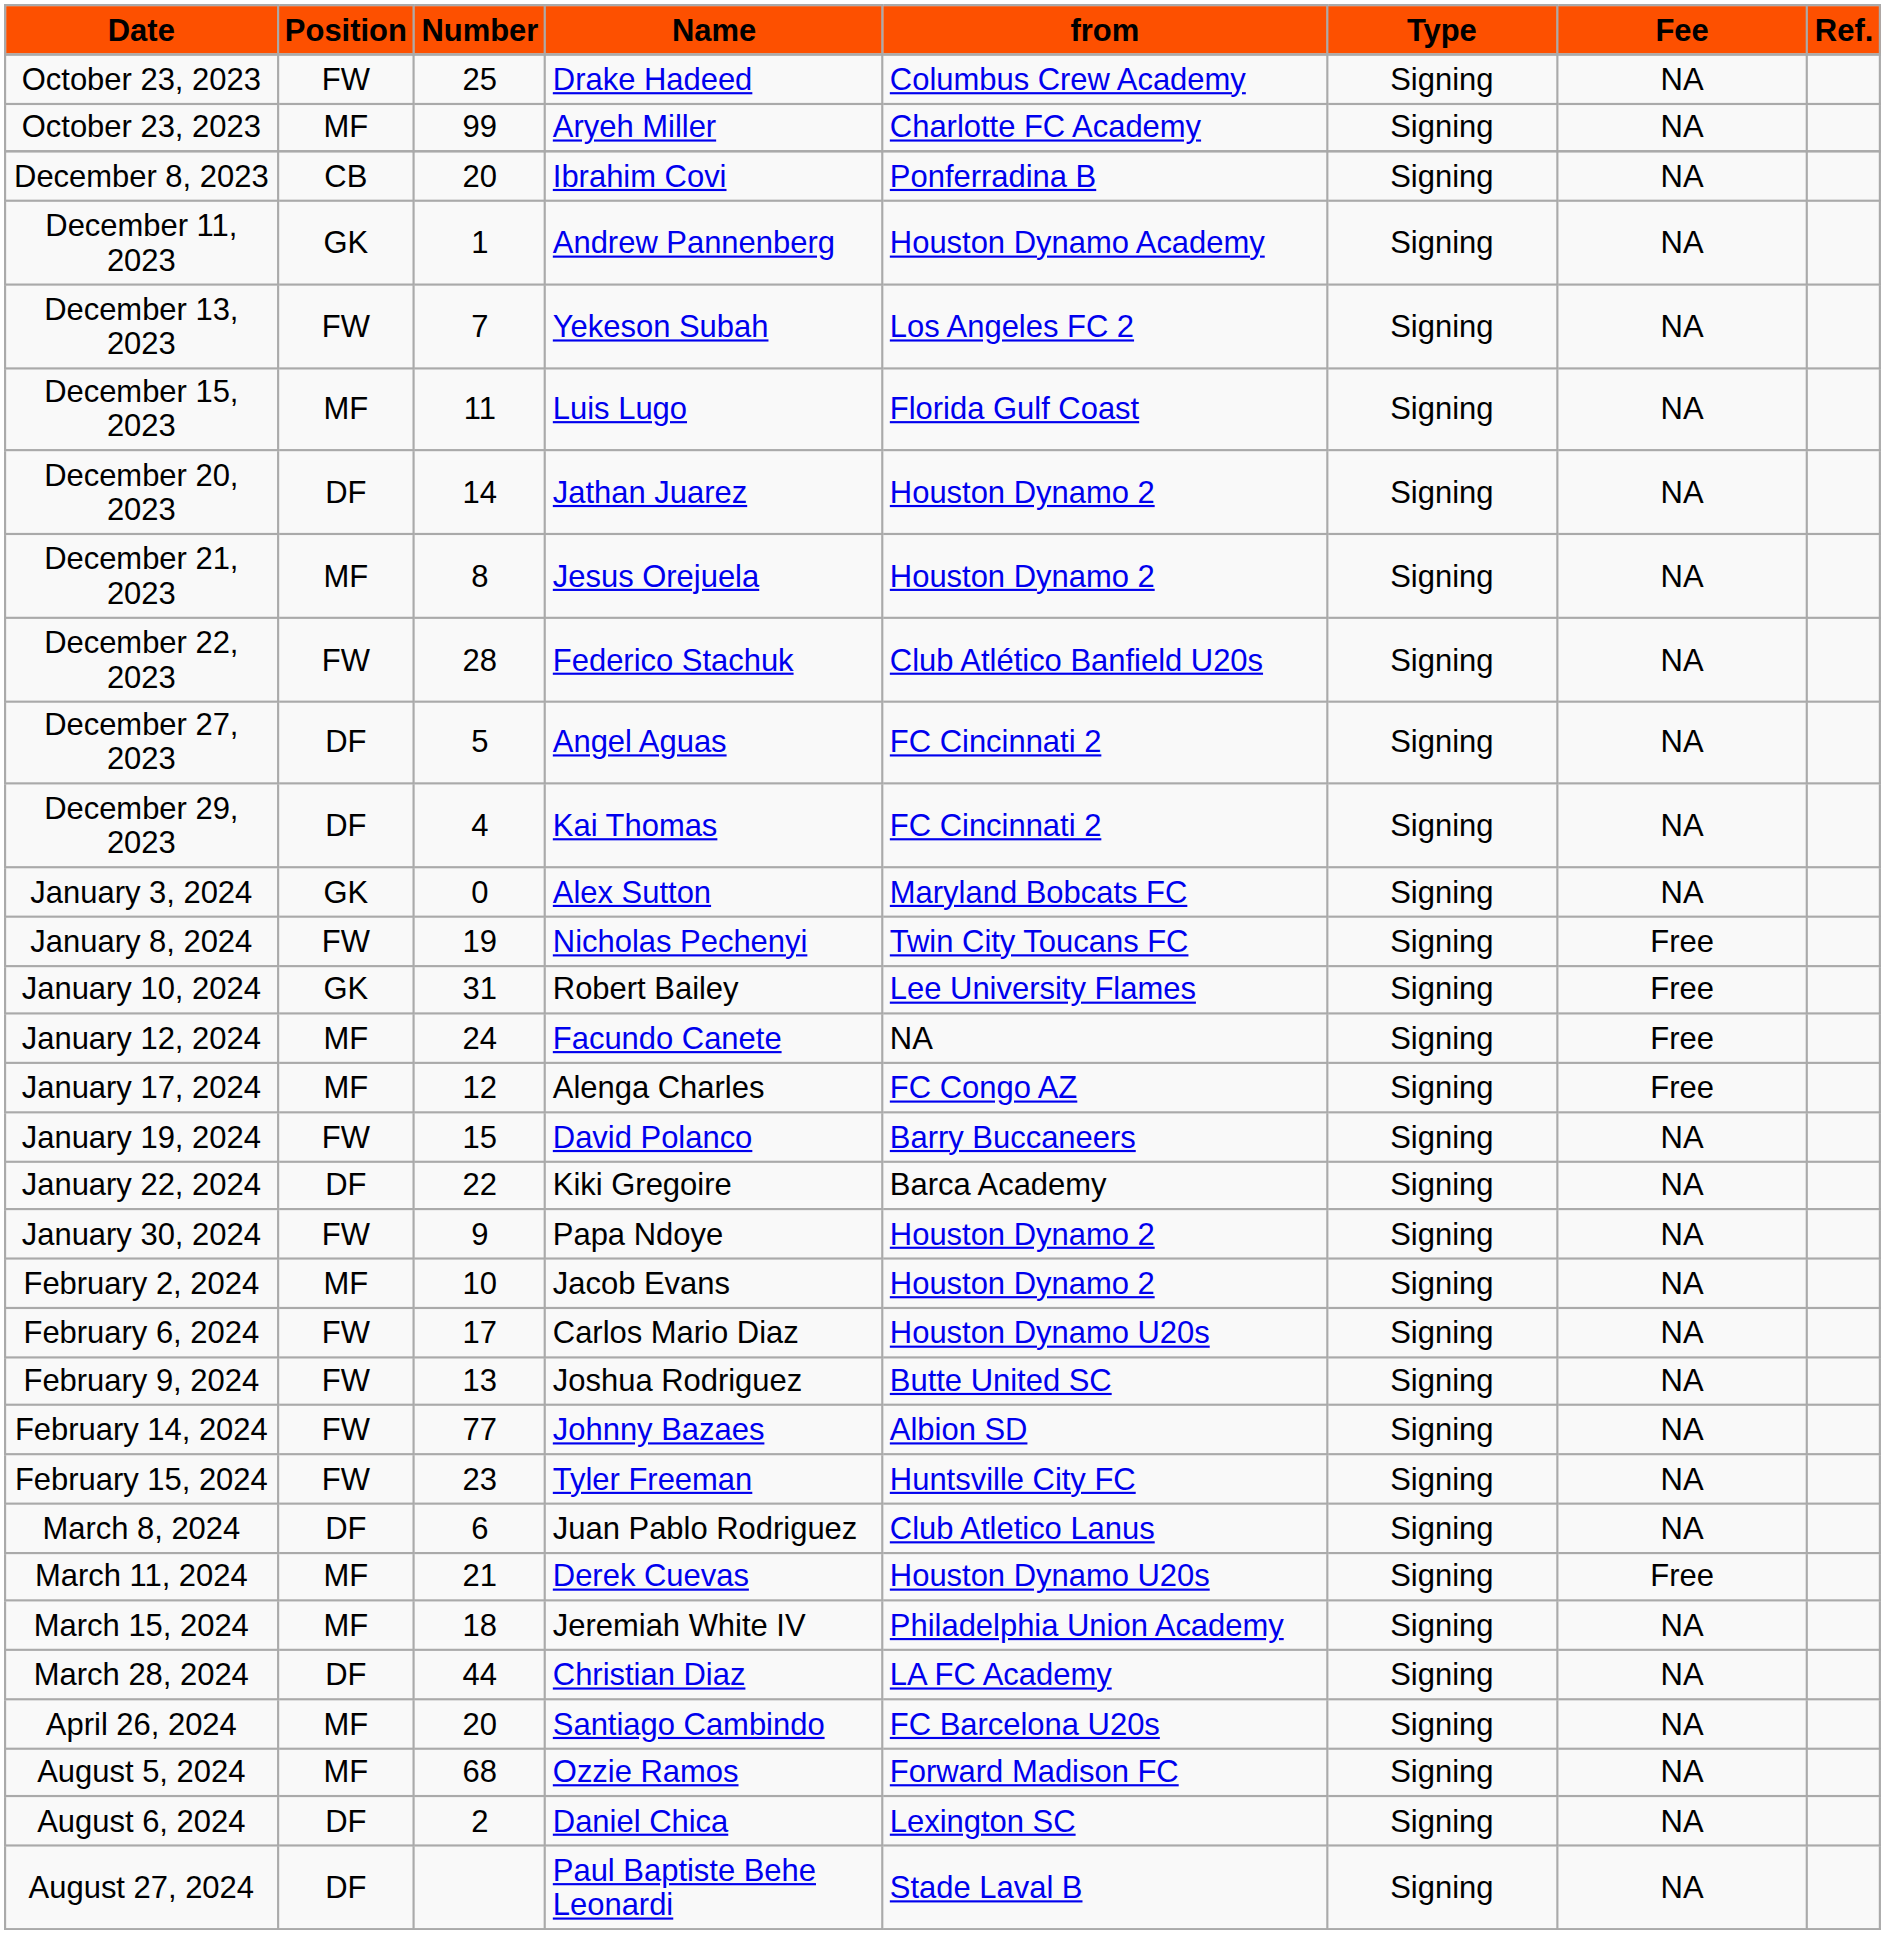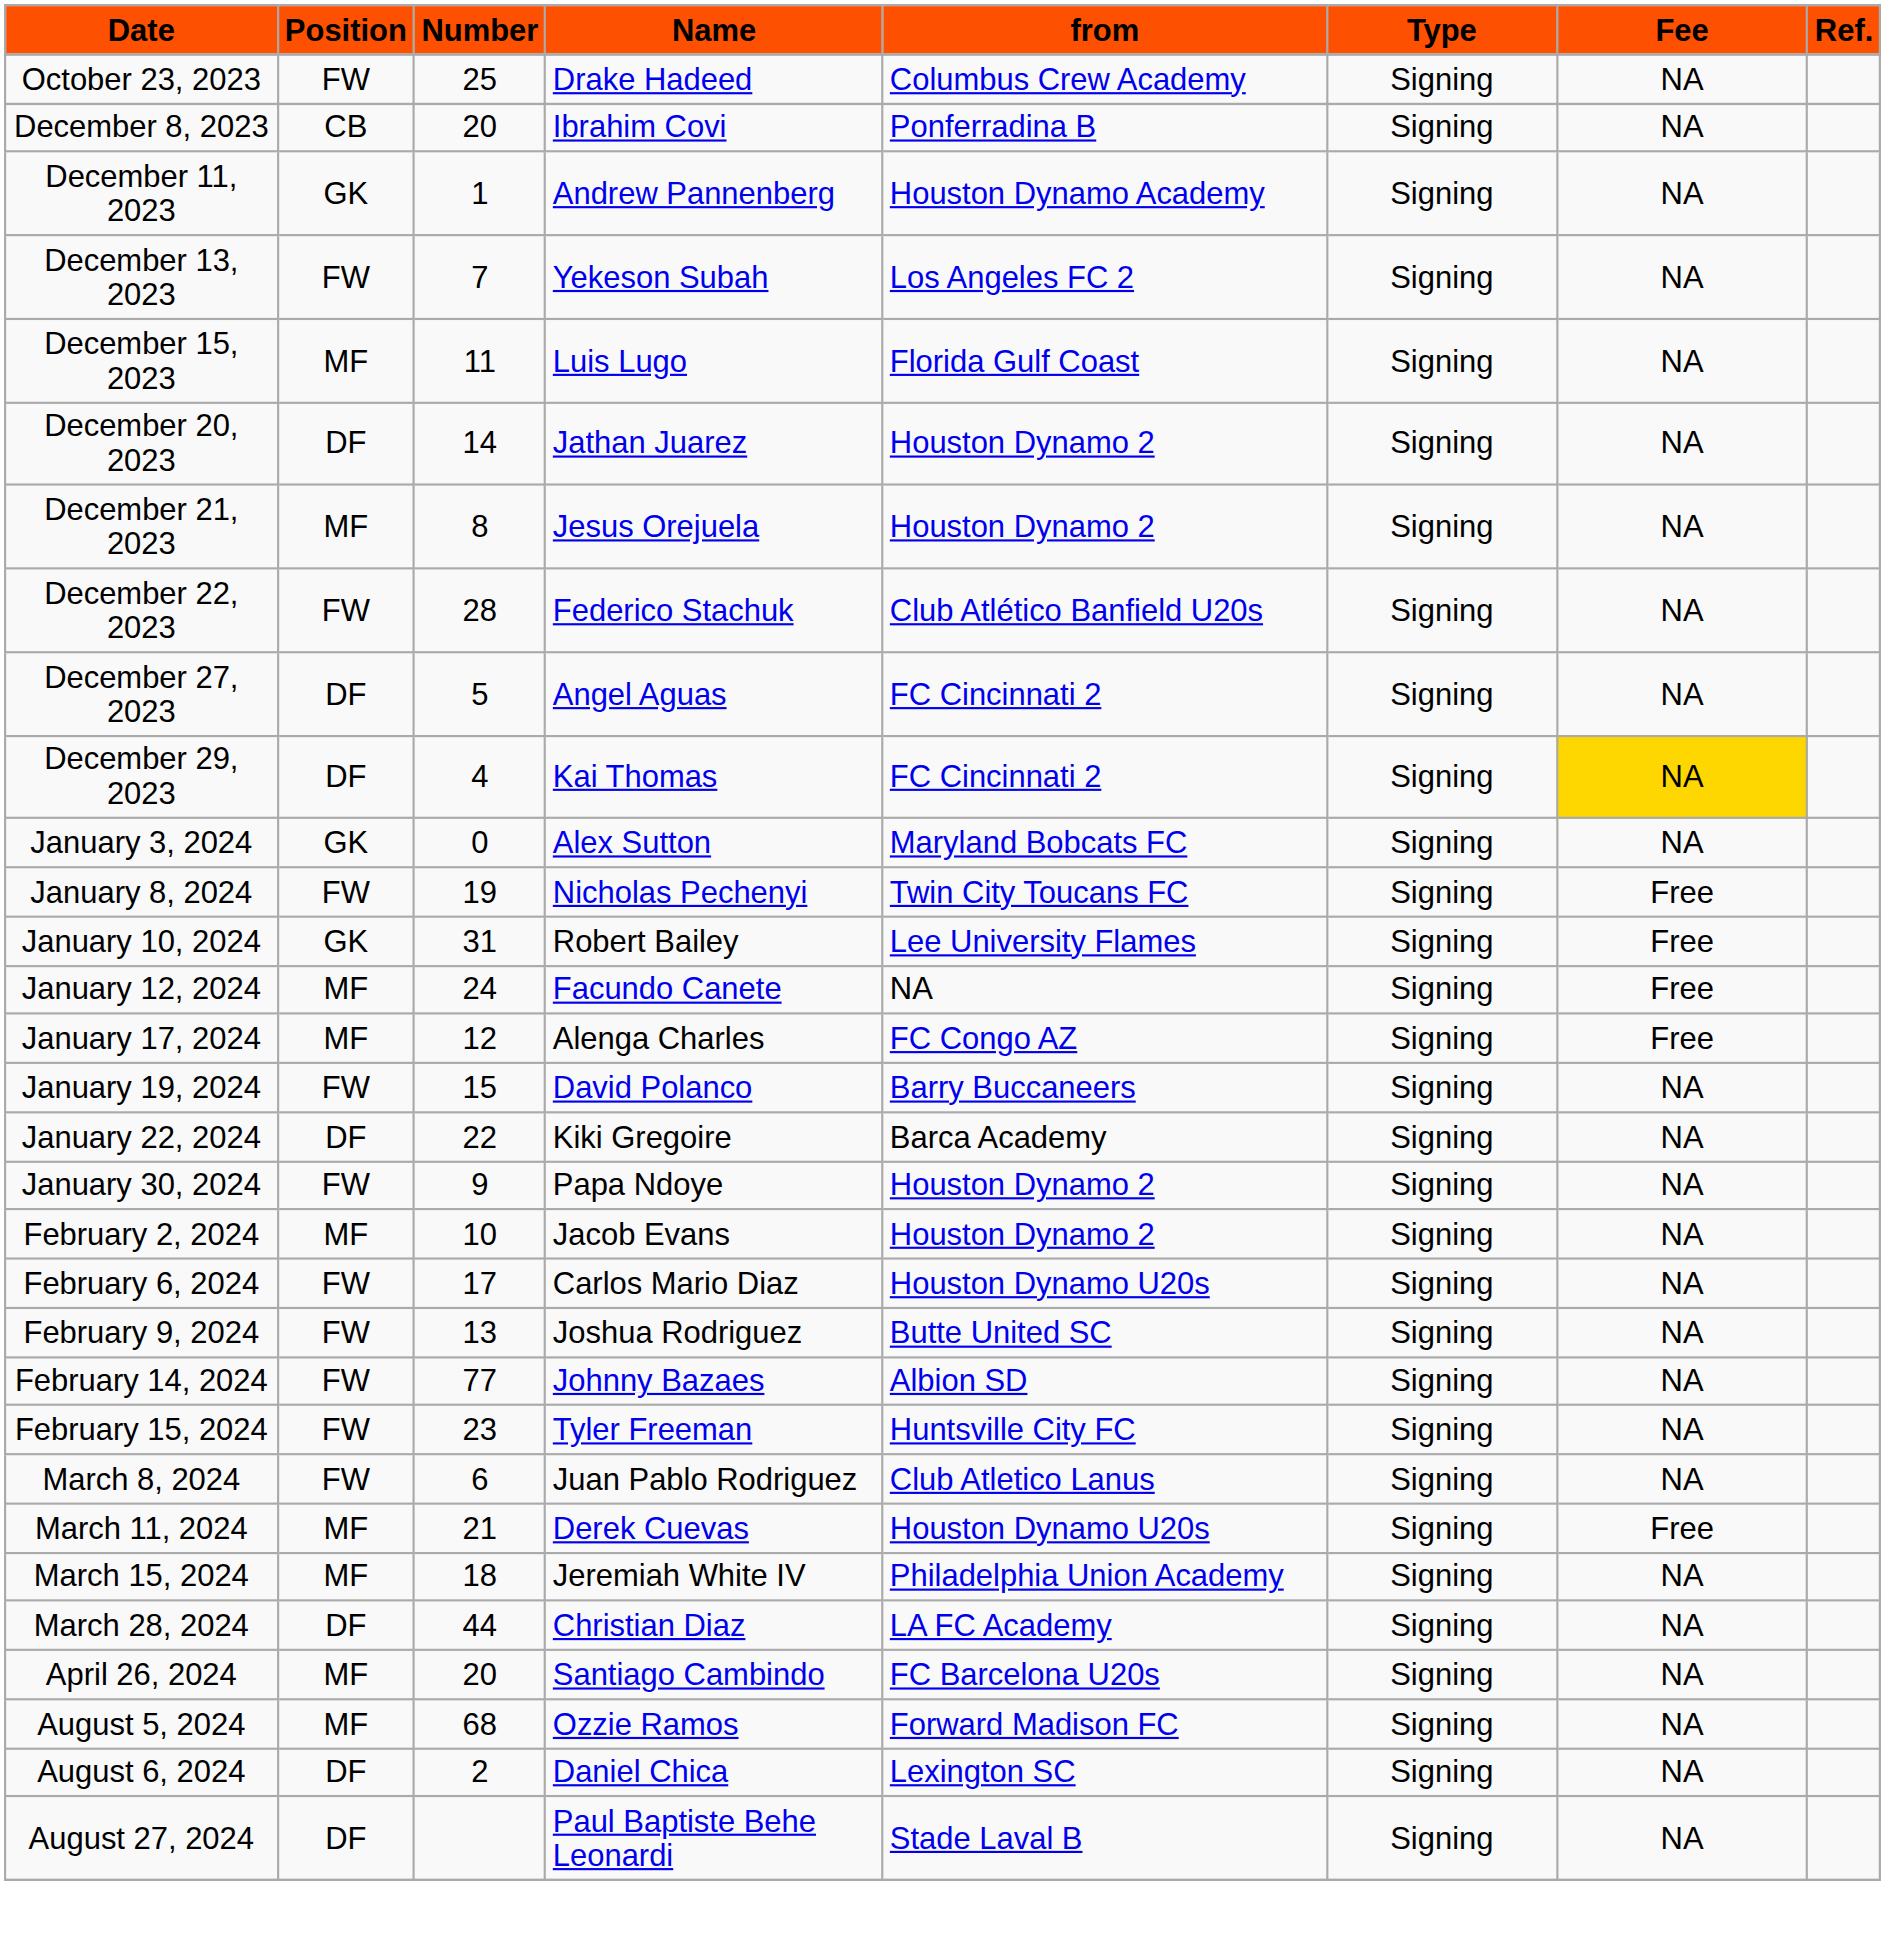- row: October 23, 2023 | MF | 99 | Aryeh Miller | Charlotte FC Academy | Signing | NA
Kai Thomas | Fee: no background -> gold background
Juan Pablo Rodriguez | Position: DF -> FW
